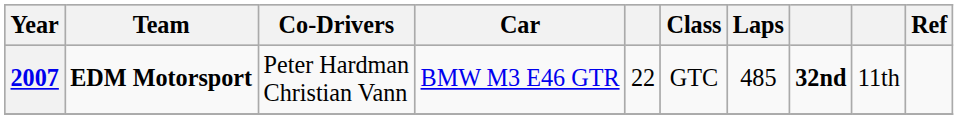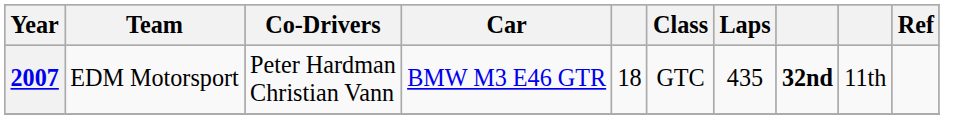2007 | Team: bold -> normal
2007 | column 5: 22 -> 18
2007 | Laps: 485 -> 435
